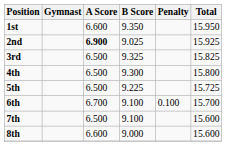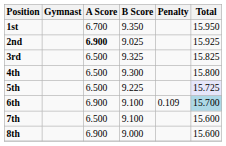1st | A Score: 6.600 -> 6.700
5th | Total: no background -> lavender background
6th | A Score: 6.700 -> 6.900
6th | Penalty: 0.100 -> 0.109
6th | Total: no background -> lightblue background
8th | A Score: 6.600 -> 6.900
